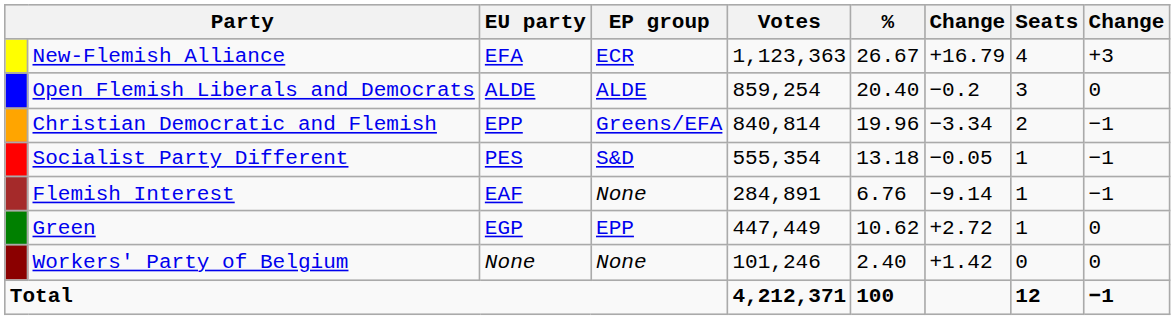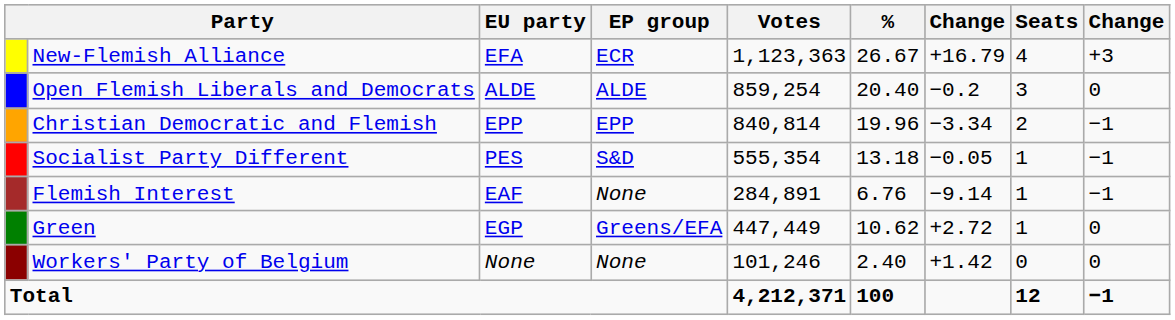Christian Democratic and Flemish | EP group: Greens/EFA -> EPP
Green | EP group: EPP -> Greens/EFA
